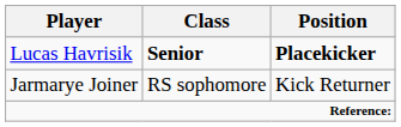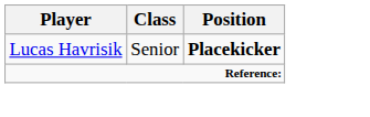Lucas Havrisik | Class: bold -> normal
- row: Jarmarye Joiner | RS sophomore | Kick Returner
